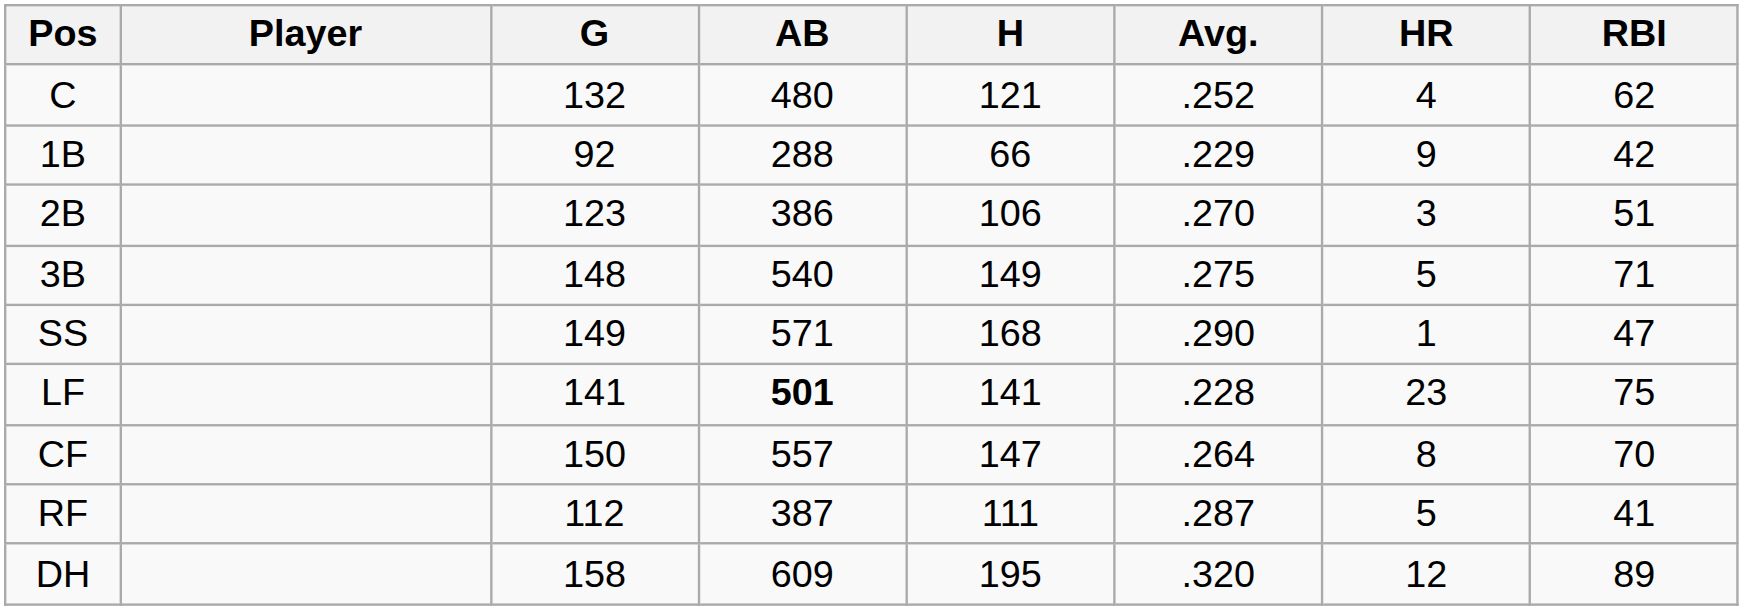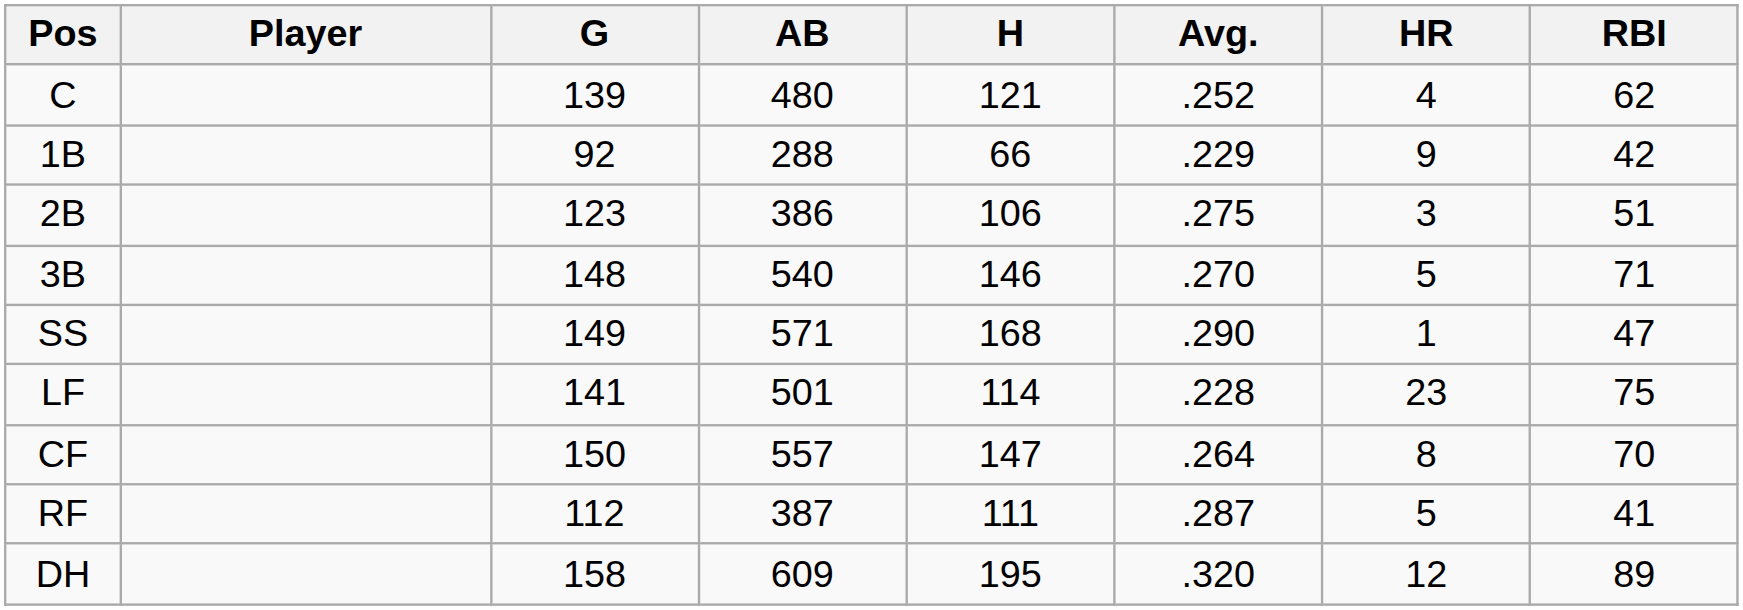C | G: 132 -> 139
2B | Avg.: .270 -> .275
3B | H: 149 -> 146
3B | Avg.: .275 -> .270
LF | AB: bold -> normal
LF | H: 141 -> 114
